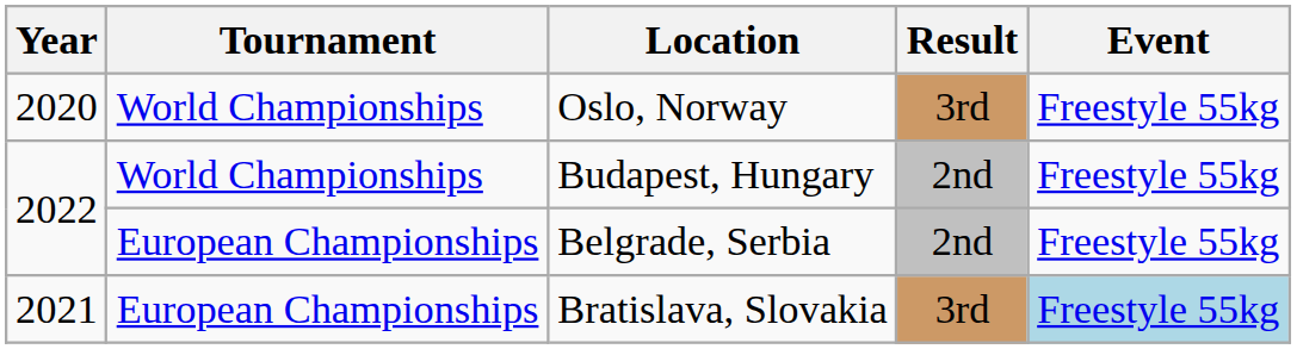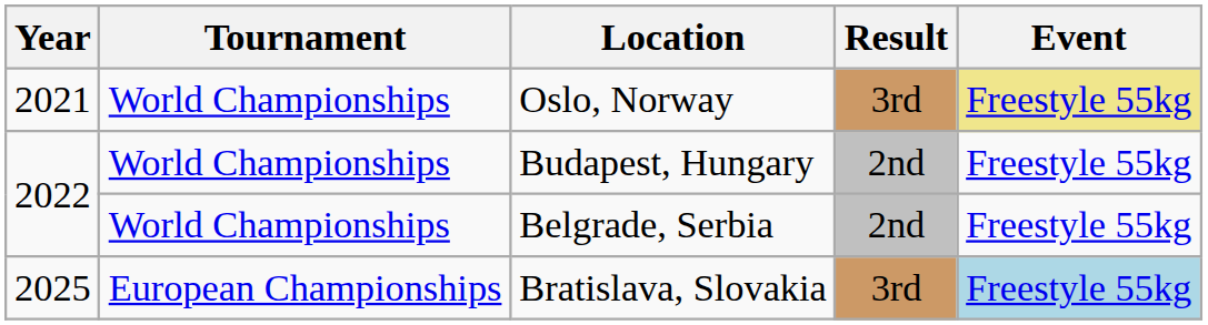Oslo, Norway | Year: 2020 -> 2021
Oslo, Norway | Event: no background -> khaki background
Belgrade, Serbia | Tournament: European Championships -> World Championships
Bratislava, Slovakia | Year: 2021 -> 2025
